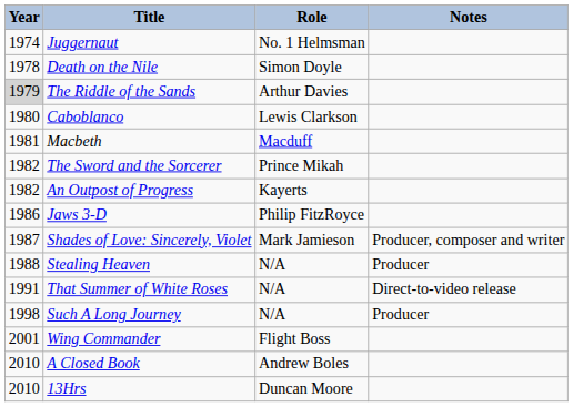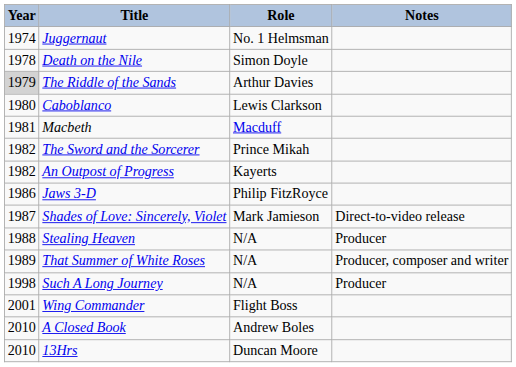Shades of Love: Sincerely, Violet | Notes: Producer, composer and writer -> Direct-to-video release
That Summer of White Roses | Year: 1991 -> 1989
That Summer of White Roses | Notes: Direct-to-video release -> Producer, composer and writer
